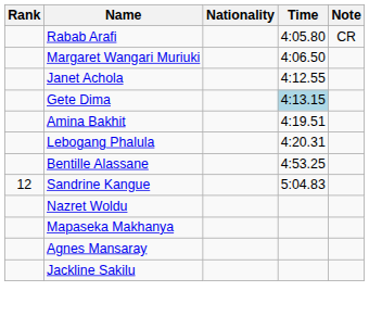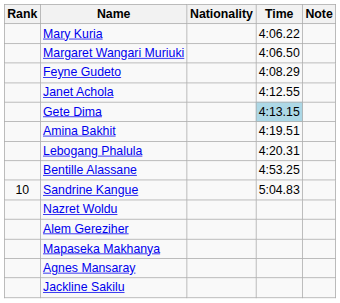- row: Rabab Arafi | 4:05.80 | CR
+ row: Mary Kuria | 4:06.22
+ row: Feyne Gudeto | 4:08.29
Sandrine Kangue | Rank: 12 -> 10
+ row: Alem Gereziher
